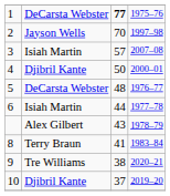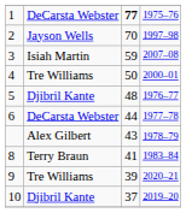3 | column 3: 57 -> 59
4 | column 2: Djibril Kante -> Tre Williams
5 | column 2: DeCarsta Webster -> Djibril Kante
6 | column 2: Isiah Martin -> DeCarsta Webster
9 | column 3: 38 -> 39
